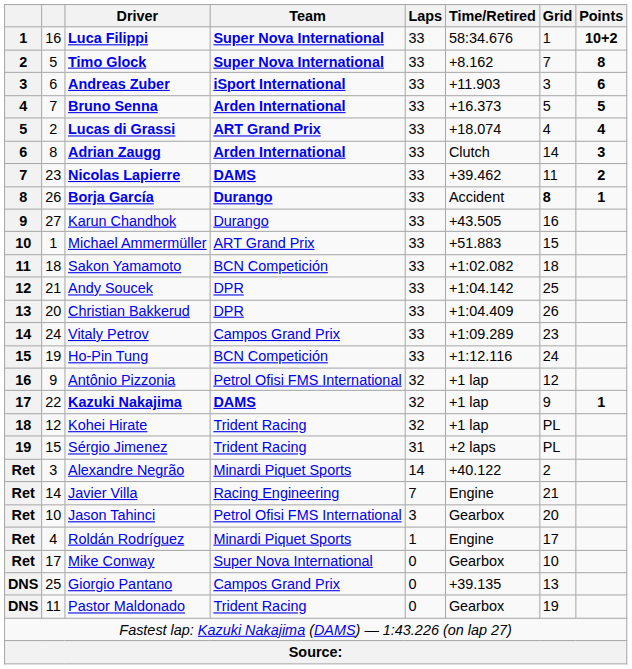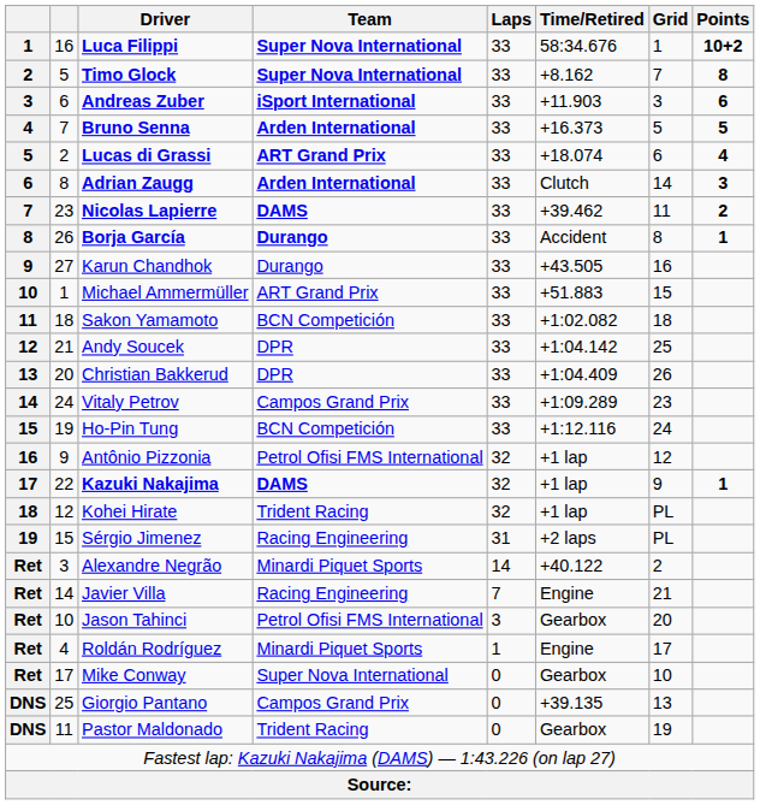Lucas di Grassi | Grid: 4 -> 6
Borja García | Grid: bold -> normal
Sérgio Jimenez | Team: Trident Racing -> Racing Engineering
